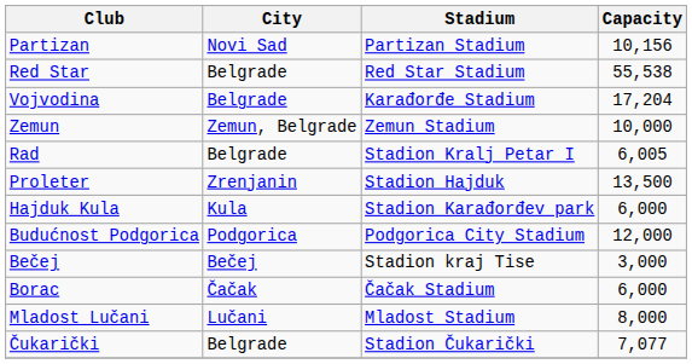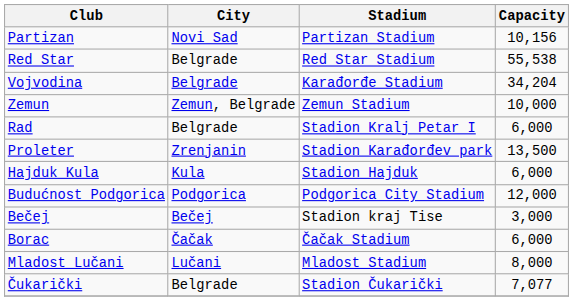Vojvodina | Capacity: 17,204 -> 34,204
Rad | Capacity: 6,005 -> 6,000
Proleter | Stadium: Stadion Hajduk -> Stadion Karađorđev park
Hajduk Kula | Stadium: Stadion Karađorđev park -> Stadion Hajduk
